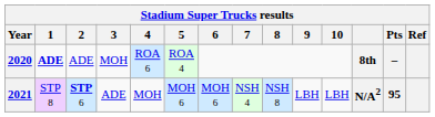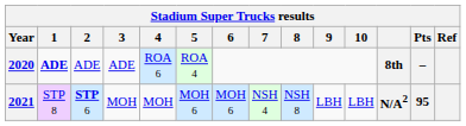2020 | 3: MOH -> ADE
2021 | 3: ADE -> MOH
